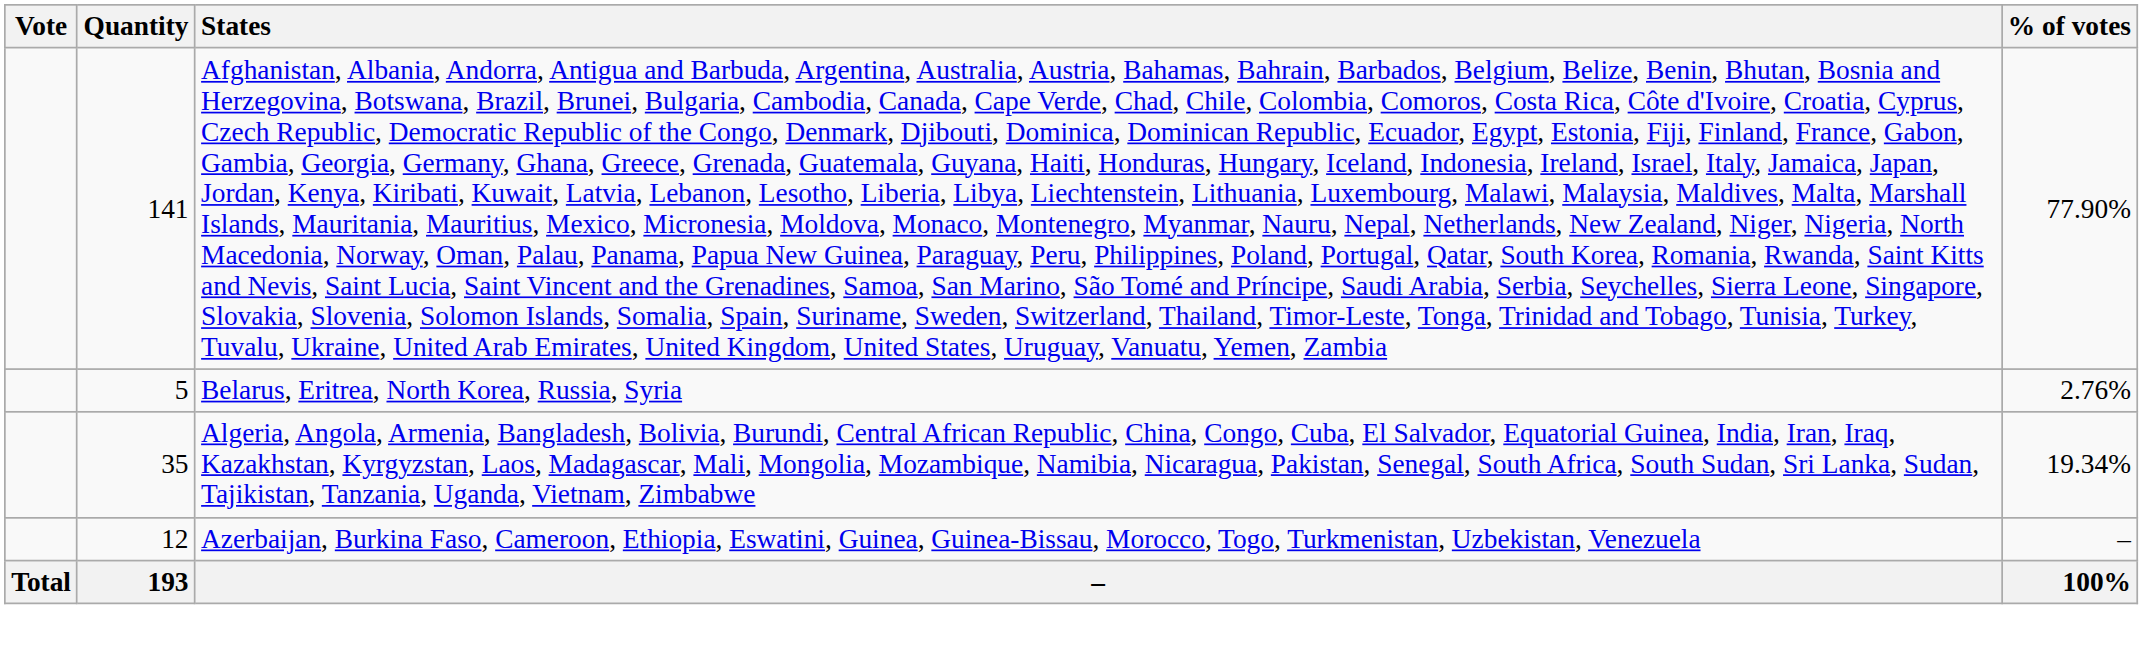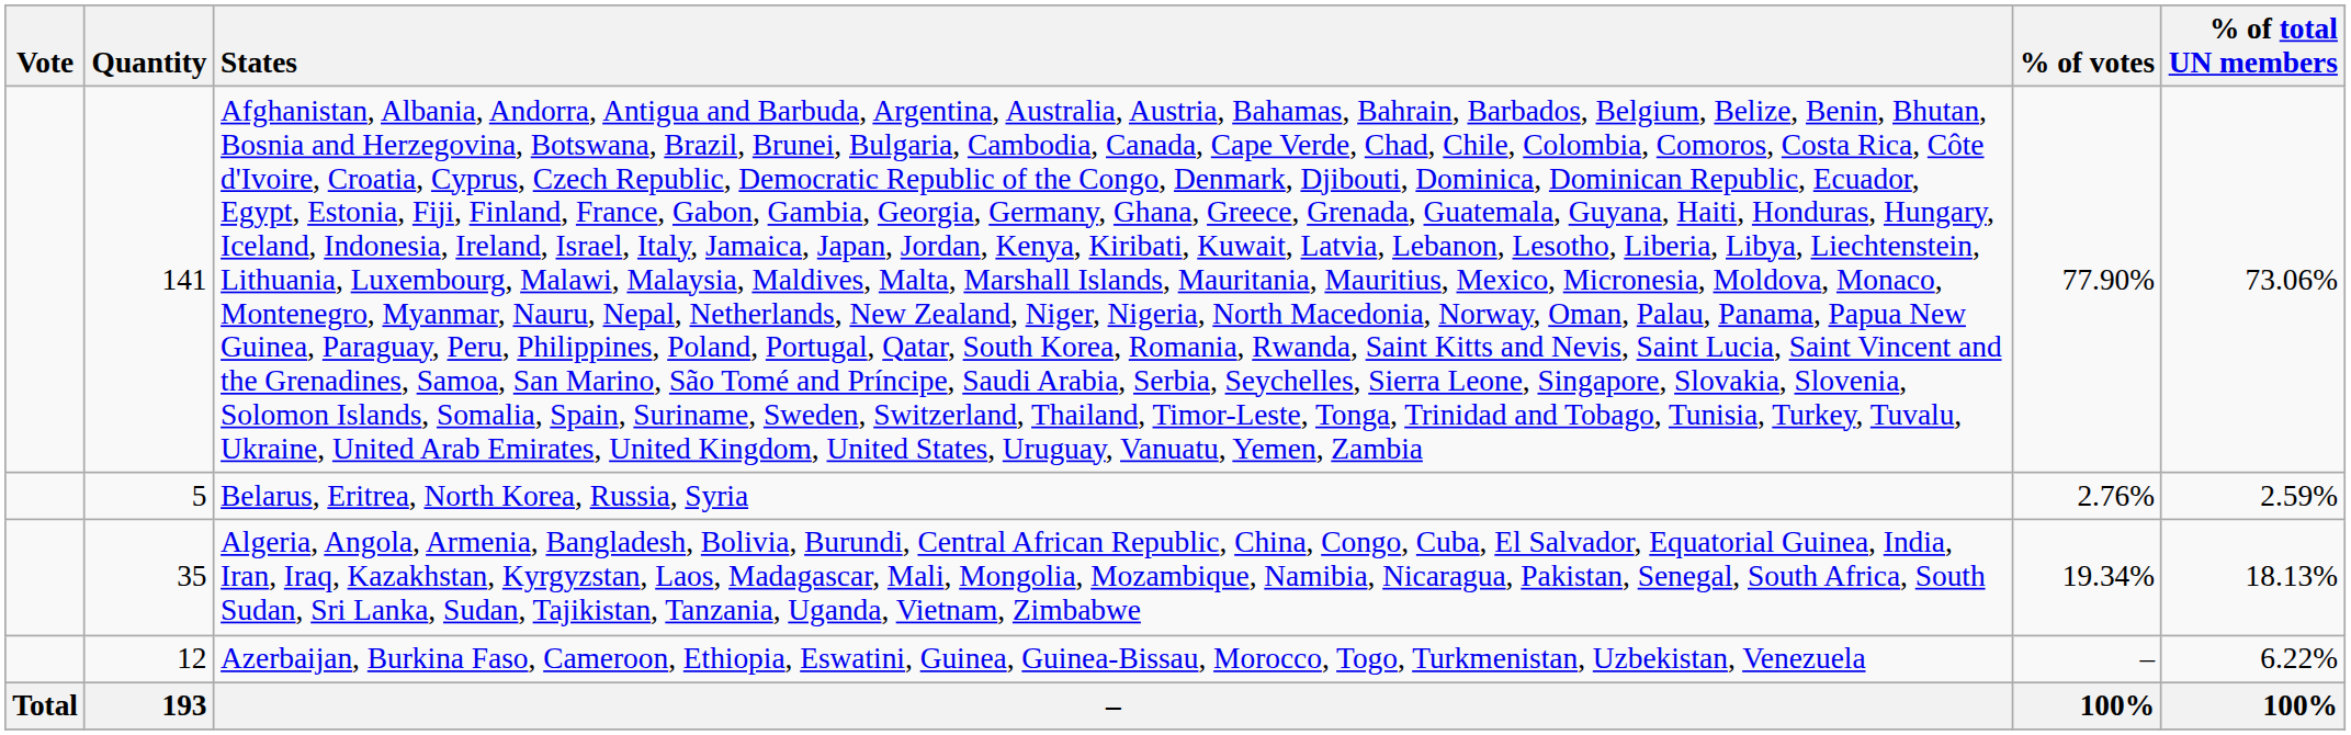+ column: % of total UN members | 73.06% | 2.59% | 18.13% | 6.22% | 100%
